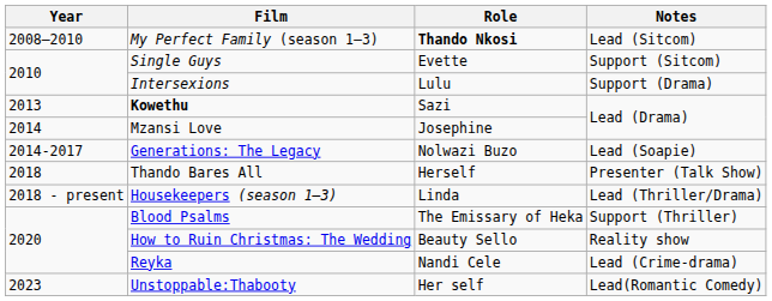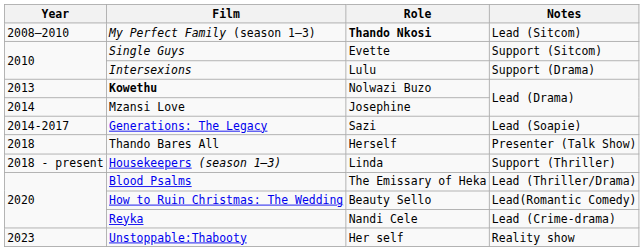Kowethu | Role: Sazi -> Nolwazi Buzo
Generations: The Legacy | Role: Nolwazi Buzo -> Sazi
Housekeepers (season 1–3) | Notes: Lead (Thriller/Drama) -> Support (Thriller)
Blood Psalms | Notes: Support (Thriller) -> Lead (Thriller/Drama)
How to Ruin Christmas: The Wedding | Notes: Reality show -> Lead(Romantic Comedy)
Unstoppable:Thabooty | Notes: Lead(Romantic Comedy) -> Reality show
